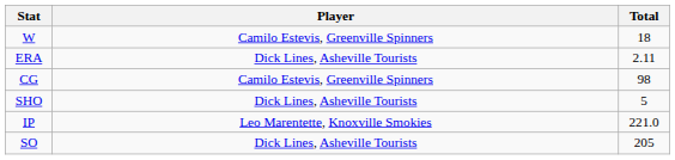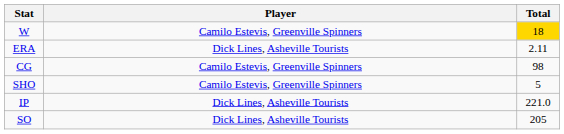W | Total: no background -> gold background
SHO | Player: Dick Lines, Asheville Tourists -> Camilo Estevis, Greenville Spinners
IP | Player: Leo Marentette, Knoxville Smokies -> Dick Lines, Asheville Tourists
